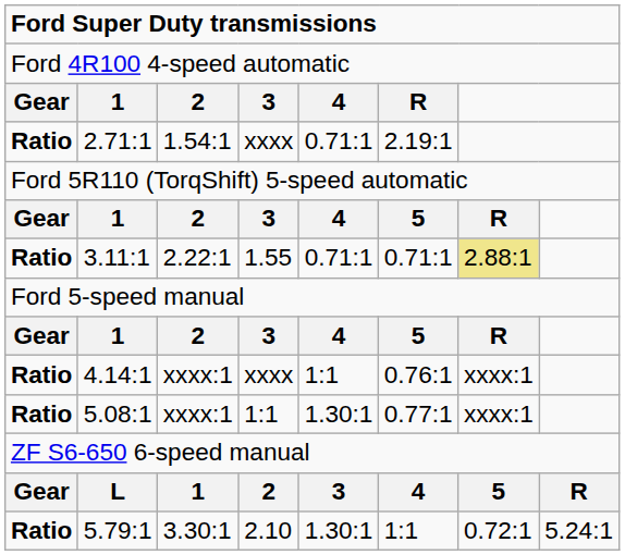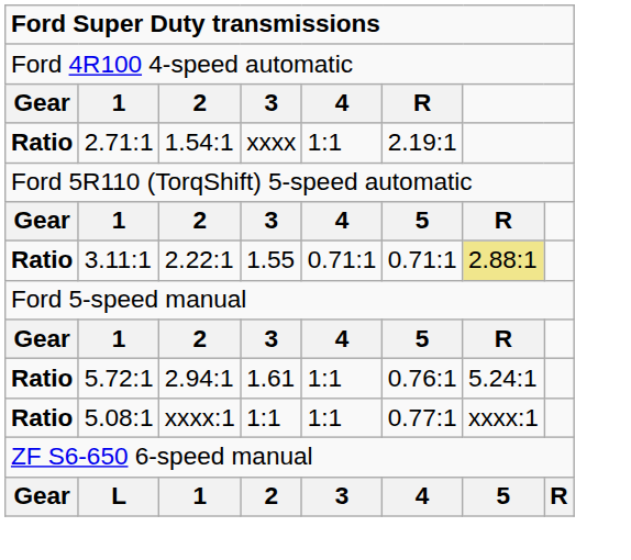2.71:1 | column 5: 0.71:1 -> 1:1
+ row: Ratio | 5.72:1 | 2.94:1 | 1.61 | 1:1 | 0.76:1 | 5.24:1
- row: Ratio | 4.14:1 | xxxx:1 | xxxx | 1:1 | 0.76:1 | xxxx:1
5.08:1 | column 5: 1.30:1 -> 1:1
- row: Ratio | 5.79:1 | 3.30:1 | 2.10 | 1.30:1 | 1:1 | 0.72:1 | 5.24:1
